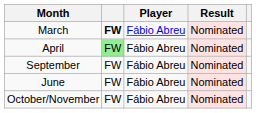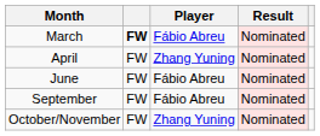April | column 2: lightgreen background -> no background
April | Player: Fábio Abreu -> Zhang Yuning
rows swapped: June <-> September
October/November | Player: Fábio Abreu -> Zhang Yuning
